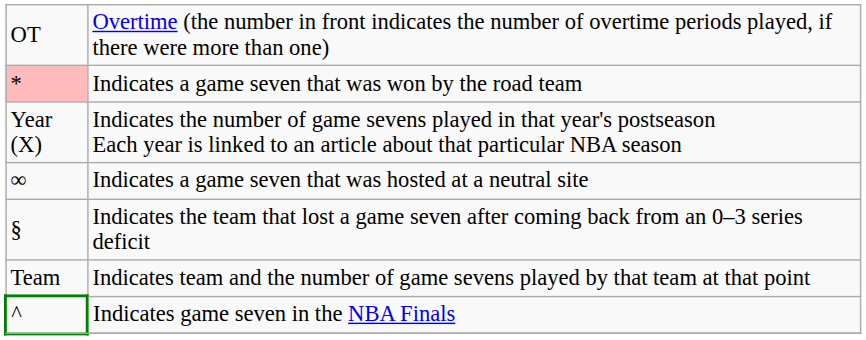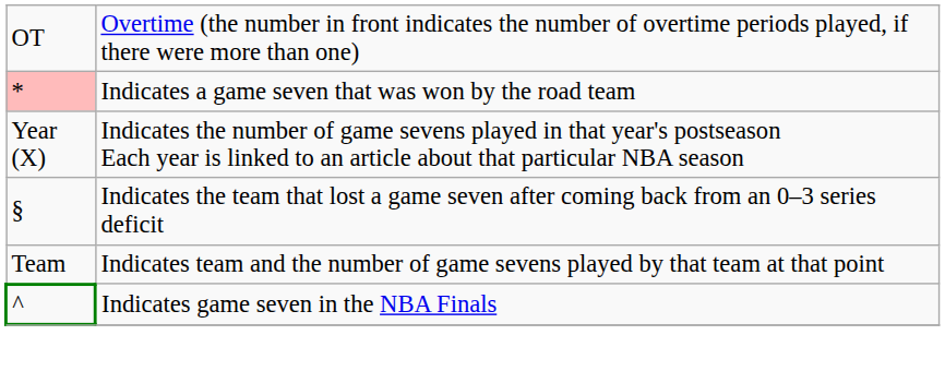- row: ∞ | Indicates a game seven that was hosted at a neutral site
